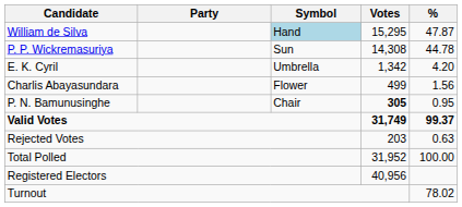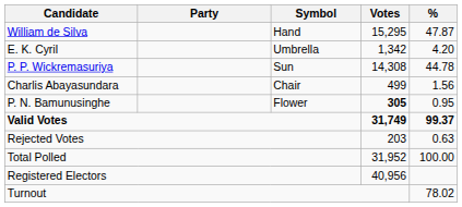William de Silva | Symbol: lightblue background -> no background
rows swapped: P. P. Wickremasuriya <-> E. K. Cyril
Charlis Abayasundara | Symbol: Flower -> Chair
P. N. Bamunusinghe | Symbol: Chair -> Flower
